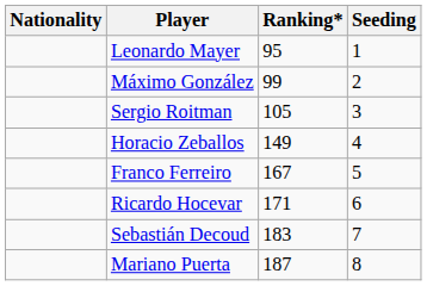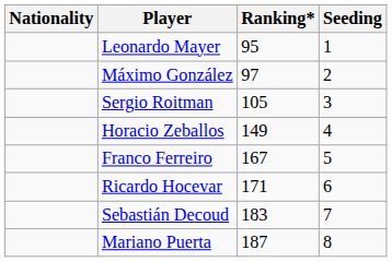Máximo González | Ranking*: 99 -> 97
